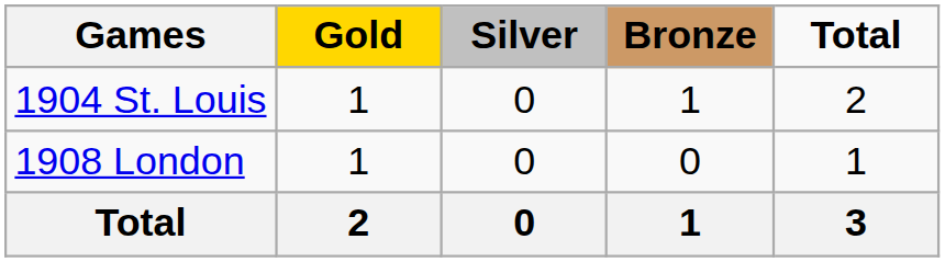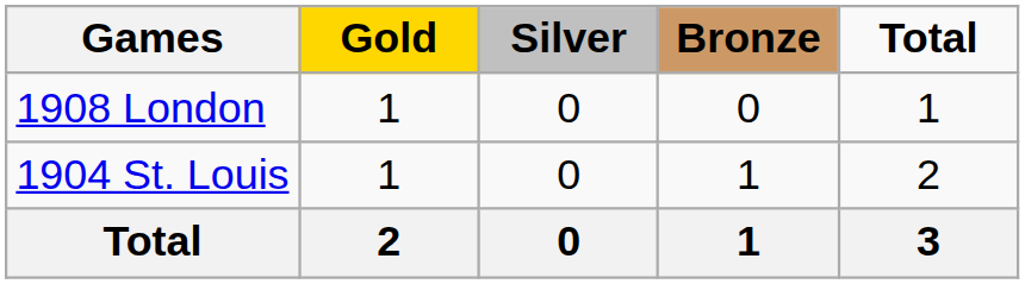rows swapped: 1904 St. Louis <-> 1908 London
